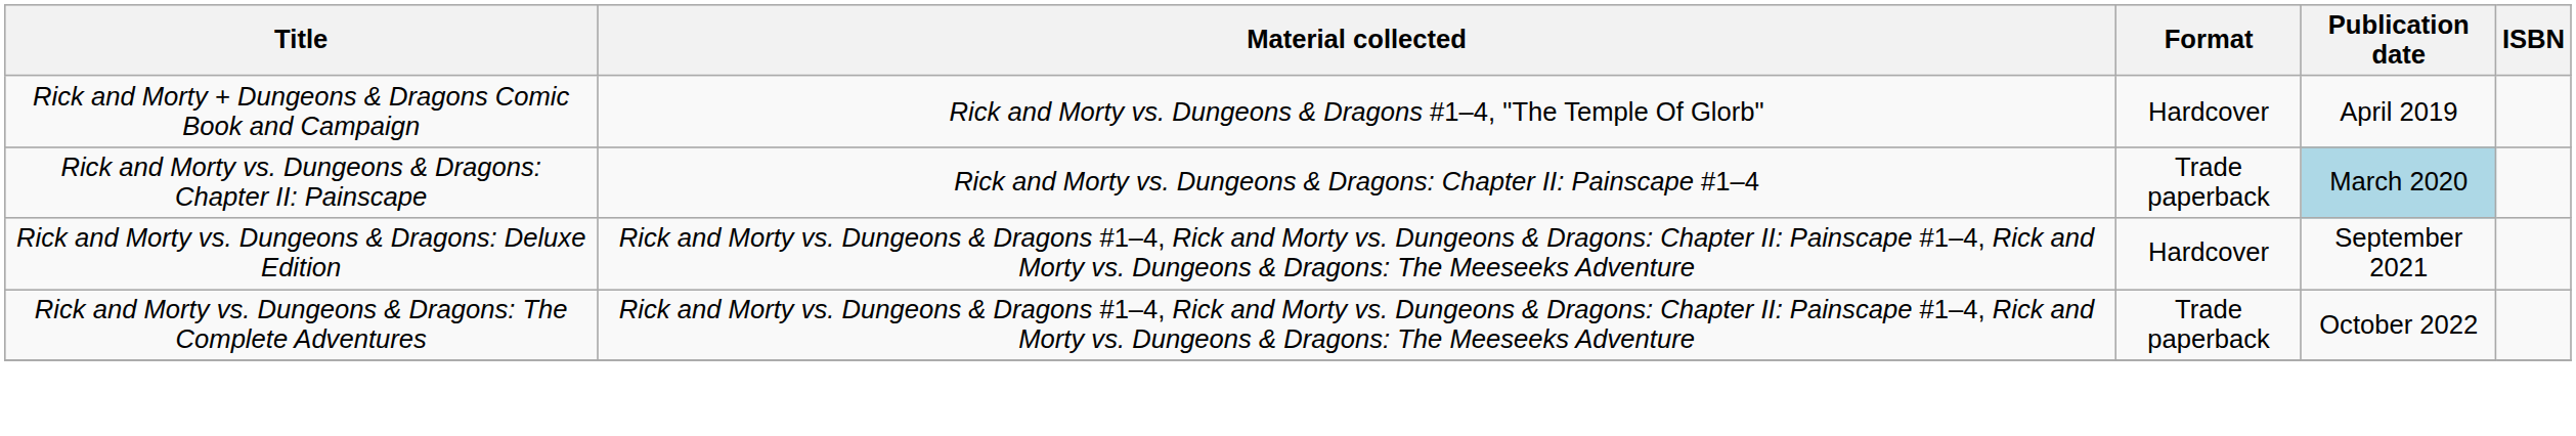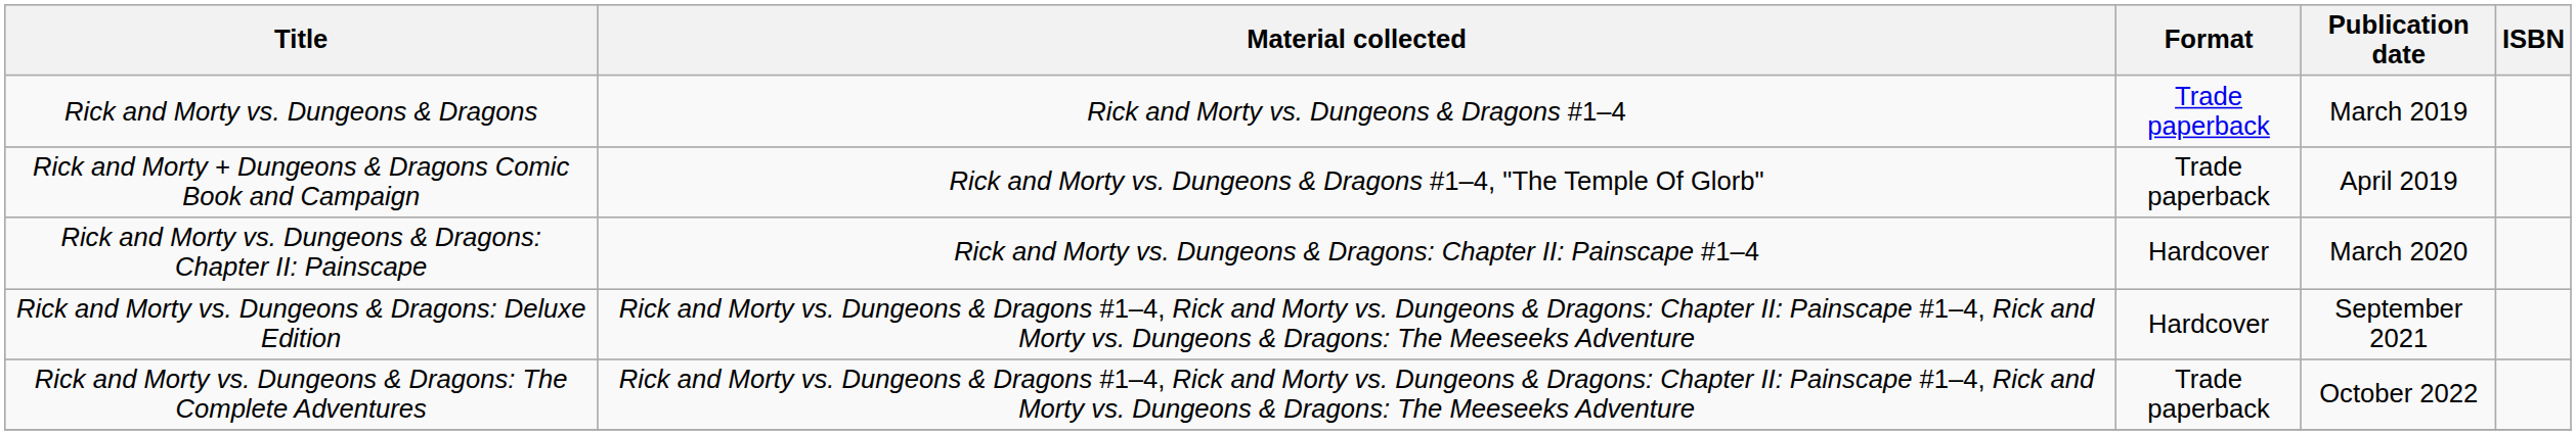+ row: Rick and Morty vs. Dungeons & Dragons | Rick and Morty vs. Dungeons & Dragons #1–4 | Trade paperback | March 2019
Rick and Morty + Dungeons & Dragons Comic Book and Campaign | Format: Hardcover -> Trade paperback
Rick and Morty vs. Dungeons & Dragons: Chapter II: Painscape | Format: Trade paperback -> Hardcover
Rick and Morty vs. Dungeons & Dragons: Chapter II: Painscape | Publication date: lightblue background -> no background
